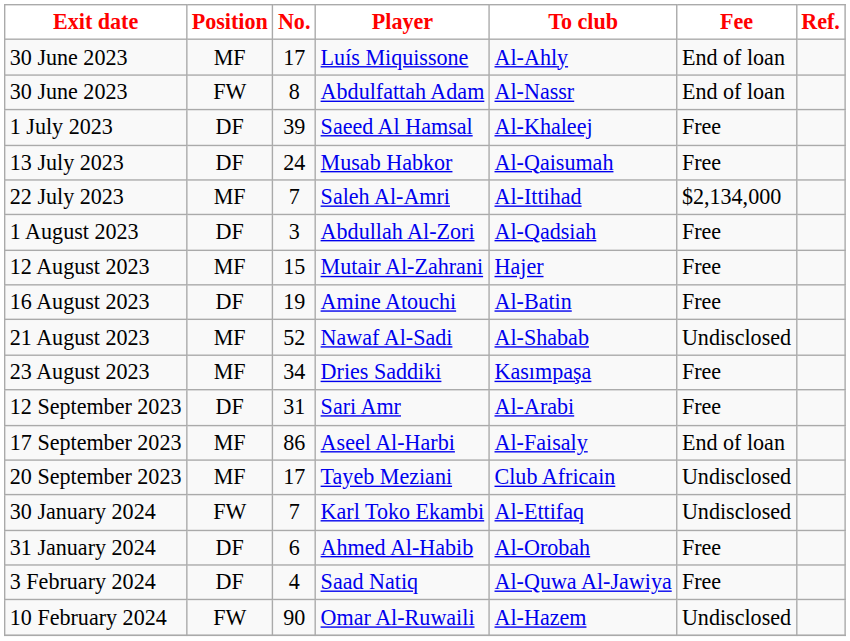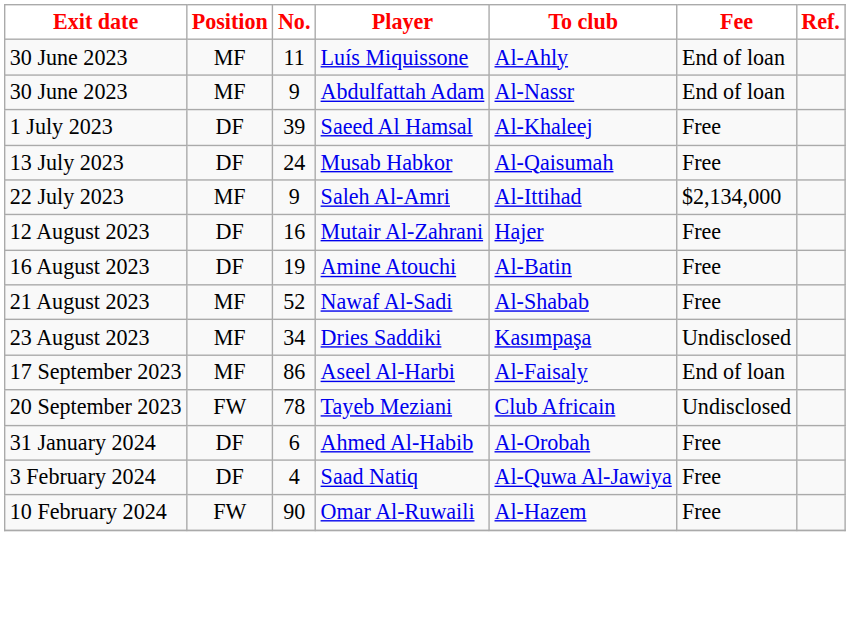Luís Miquissone | No.: 17 -> 11
Abdulfattah Adam | Position: FW -> MF
Abdulfattah Adam | No.: 8 -> 9
Saleh Al-Amri | No.: 7 -> 9
- row: 1 August 2023 | DF | 3 | Abdullah Al-Zori | Al-Qadsiah | Free
Mutair Al-Zahrani | Position: MF -> DF
Mutair Al-Zahrani | No.: 15 -> 16
Nawaf Al-Sadi | Fee: Undisclosed -> Free
Dries Saddiki | Fee: Free -> Undisclosed
- row: 12 September 2023 | DF | 31 | Sari Amr | Al-Arabi | Free
Tayeb Meziani | Position: MF -> FW
Tayeb Meziani | No.: 17 -> 78
- row: 30 January 2024 | FW | 7 | Karl Toko Ekambi | Al-Ettifaq | Undisclosed
Omar Al-Ruwaili | Fee: Undisclosed -> Free
